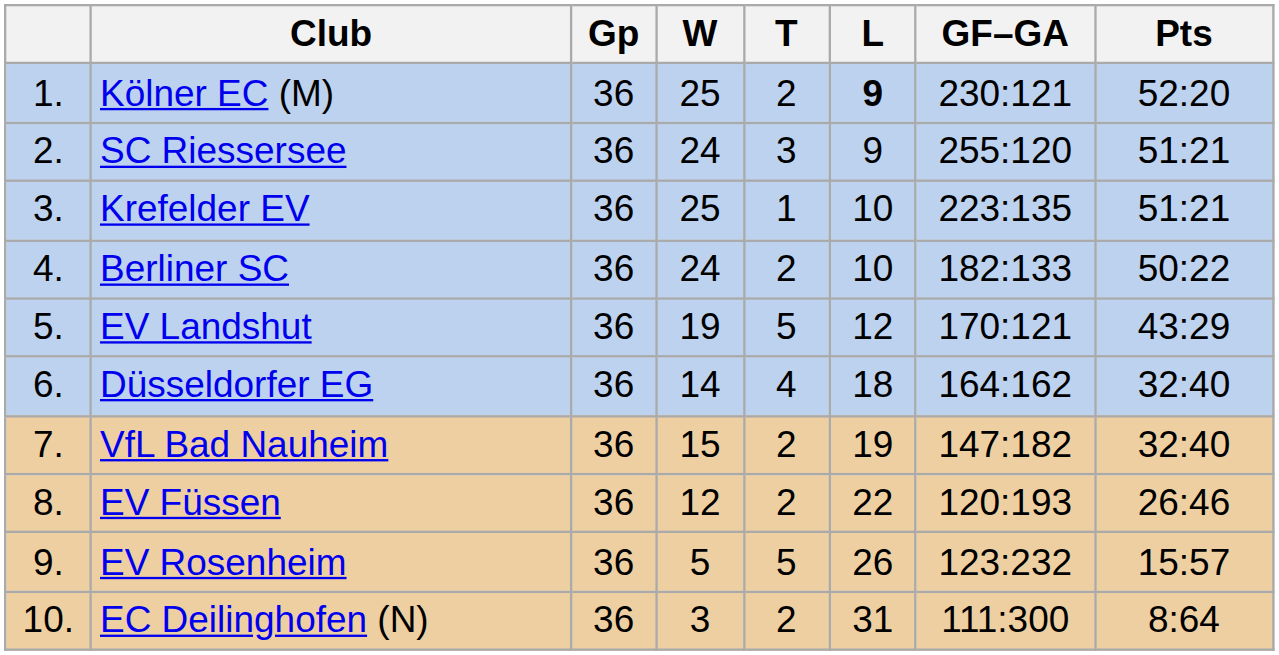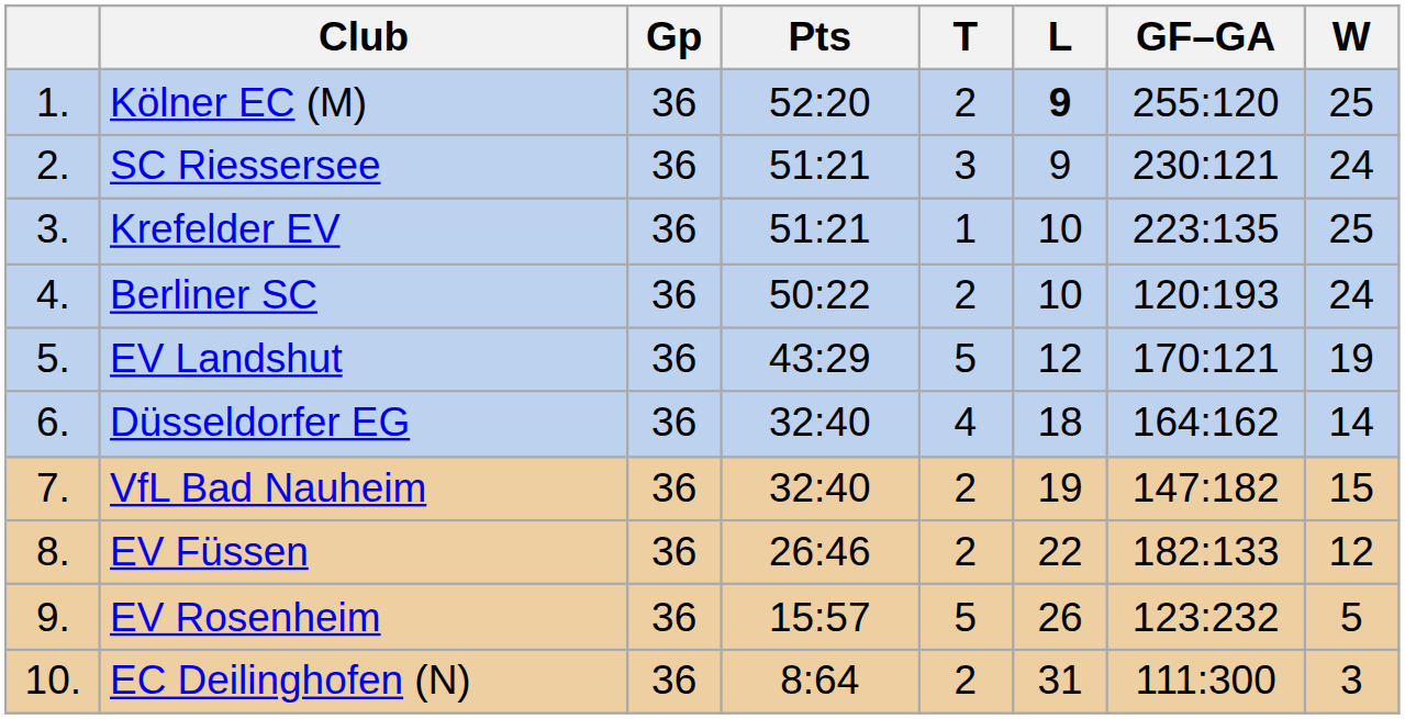columns swapped: W <-> Pts
Kölner EC (M) | GF–GA: 230:121 -> 255:120
SC Riessersee | GF–GA: 255:120 -> 230:121
Berliner SC | GF–GA: 182:133 -> 120:193
EV Füssen | GF–GA: 120:193 -> 182:133
